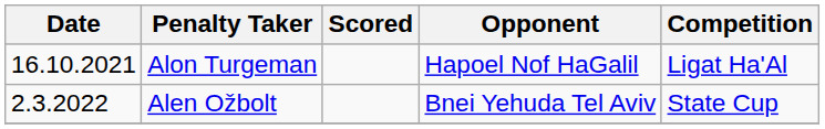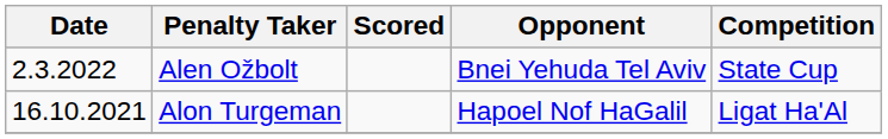rows swapped: Alon Turgeman <-> Alen Ožbolt
